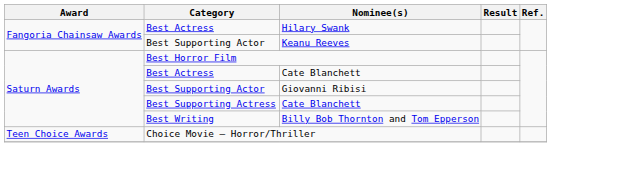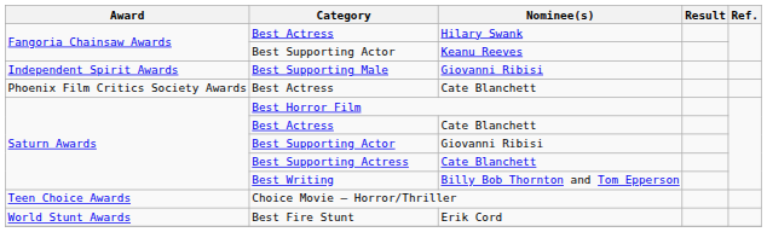+ row: Independent Spirit Awards | Best Supporting Male | Giovanni Ribisi
+ row: Phoenix Film Critics Society Awards | Best Actress | Cate Blanchett
+ row: World Stunt Awards | Best Fire Stunt | Erik Cord
